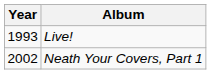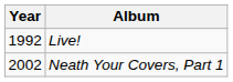Live! | Year: 1993 -> 1992
